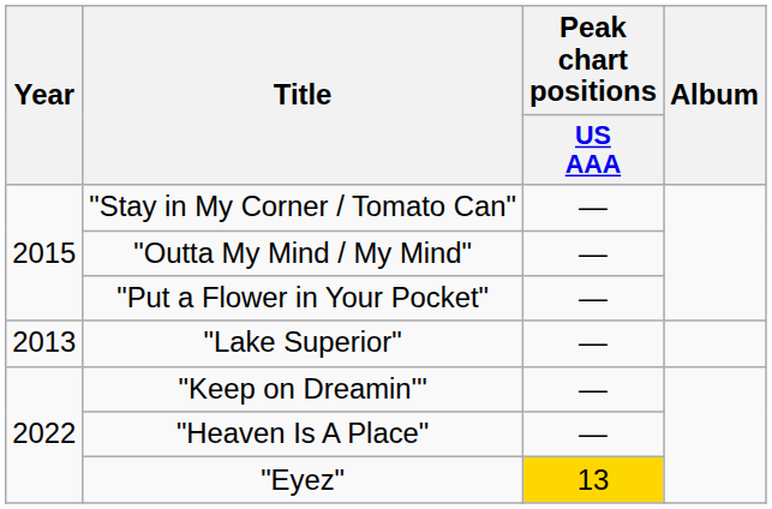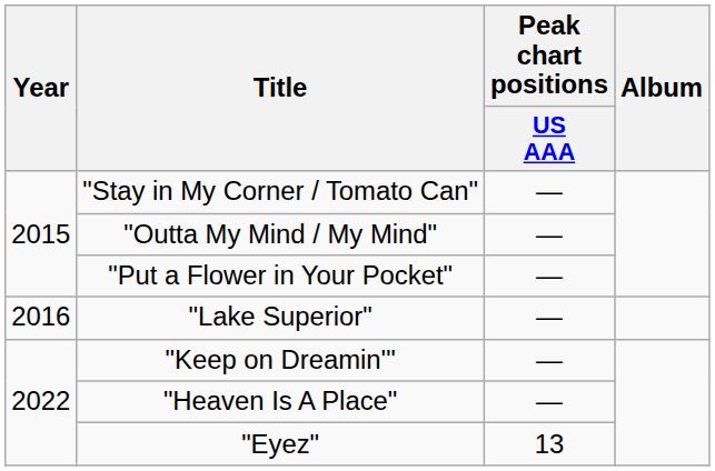"Lake Superior" | Year: 2013 -> 2016
"Eyez" | Peak chart positions / US AAA: gold background -> no background
